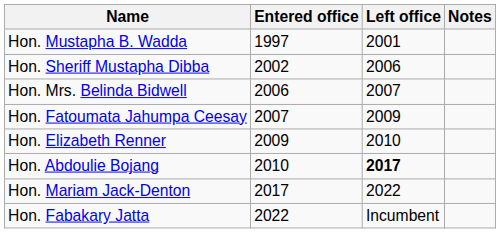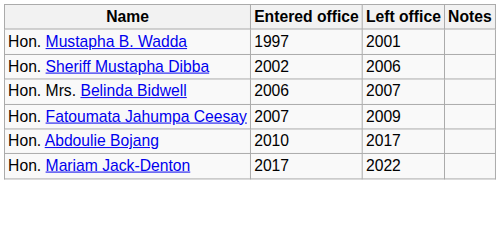- row: Hon. Elizabeth Renner | 2009 | 2010
Hon. Abdoulie Bojang | Left office: bold -> normal
- row: Hon. Fabakary Jatta | 2022 | Incumbent
